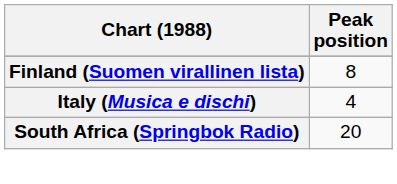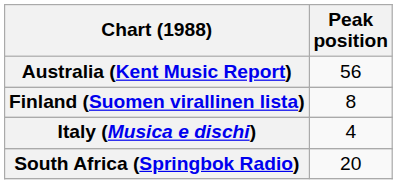+ row: Australia (Kent Music Report) | 56
